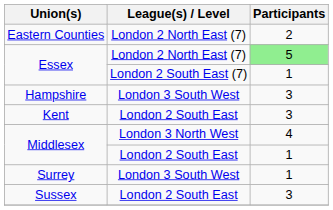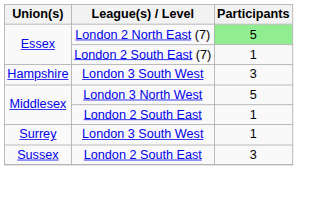- row: Eastern Counties | London 2 North East (7) | 2
- row: Kent | London 2 South East | 3
Middlesex / London 3 North West | Participants: 4 -> 5
